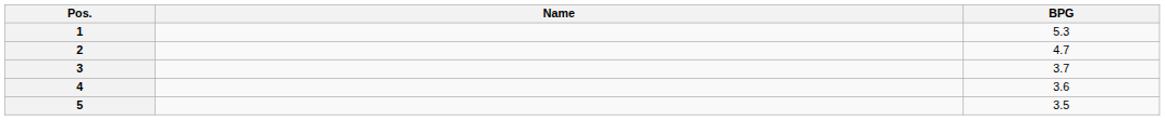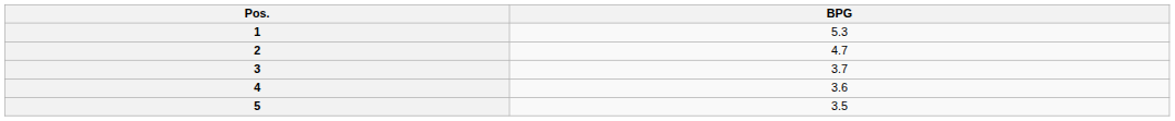- column: Name
